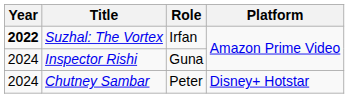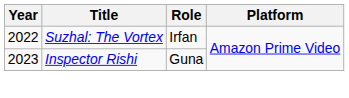Suzhal: The Vortex | Year: bold -> normal
Inspector Rishi | Year: 2024 -> 2023
- row: 2024 | Chutney Sambar | Peter | Disney+ Hotstar
